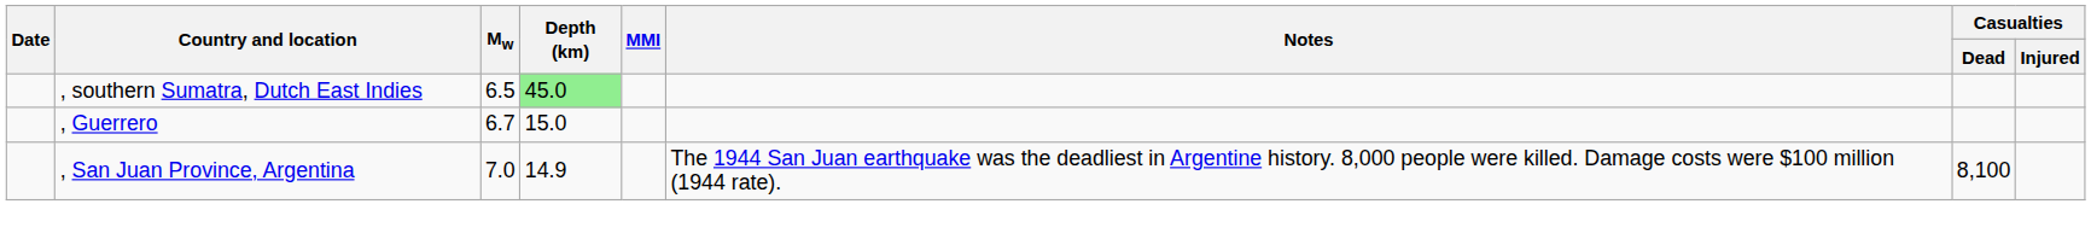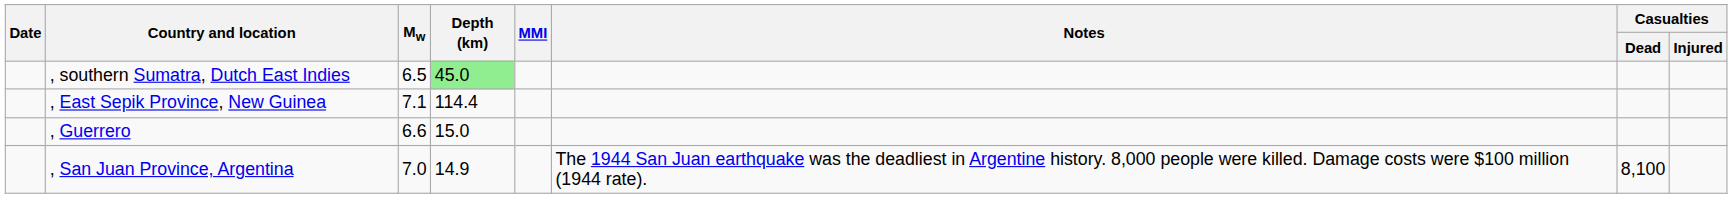+ row: , East Sepik Province, New Guinea | 7.1 | 114.4
, Guerrero | Mw: 6.7 -> 6.6
